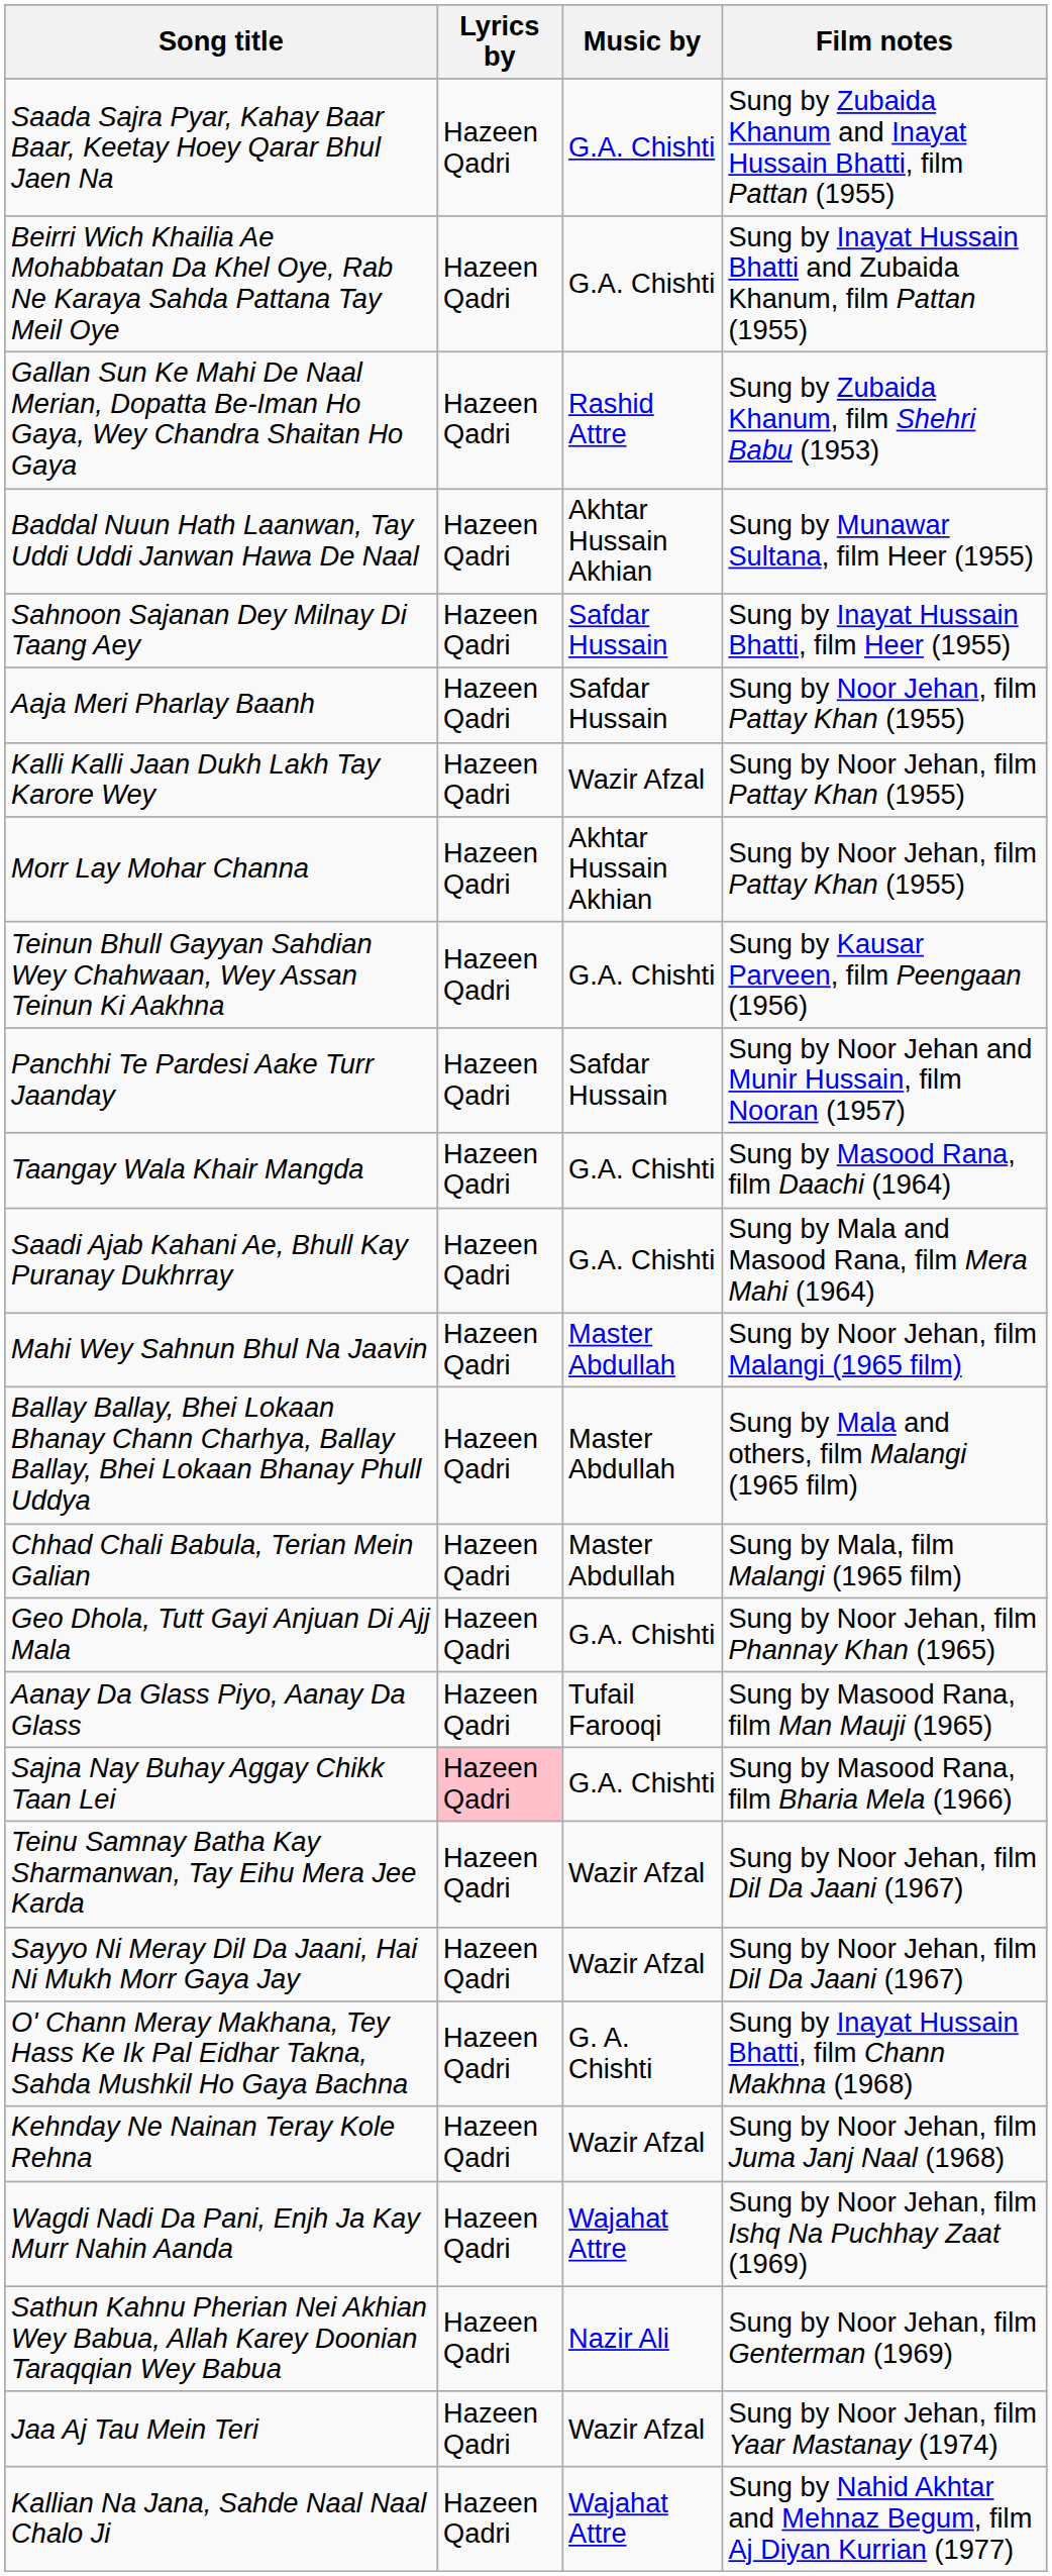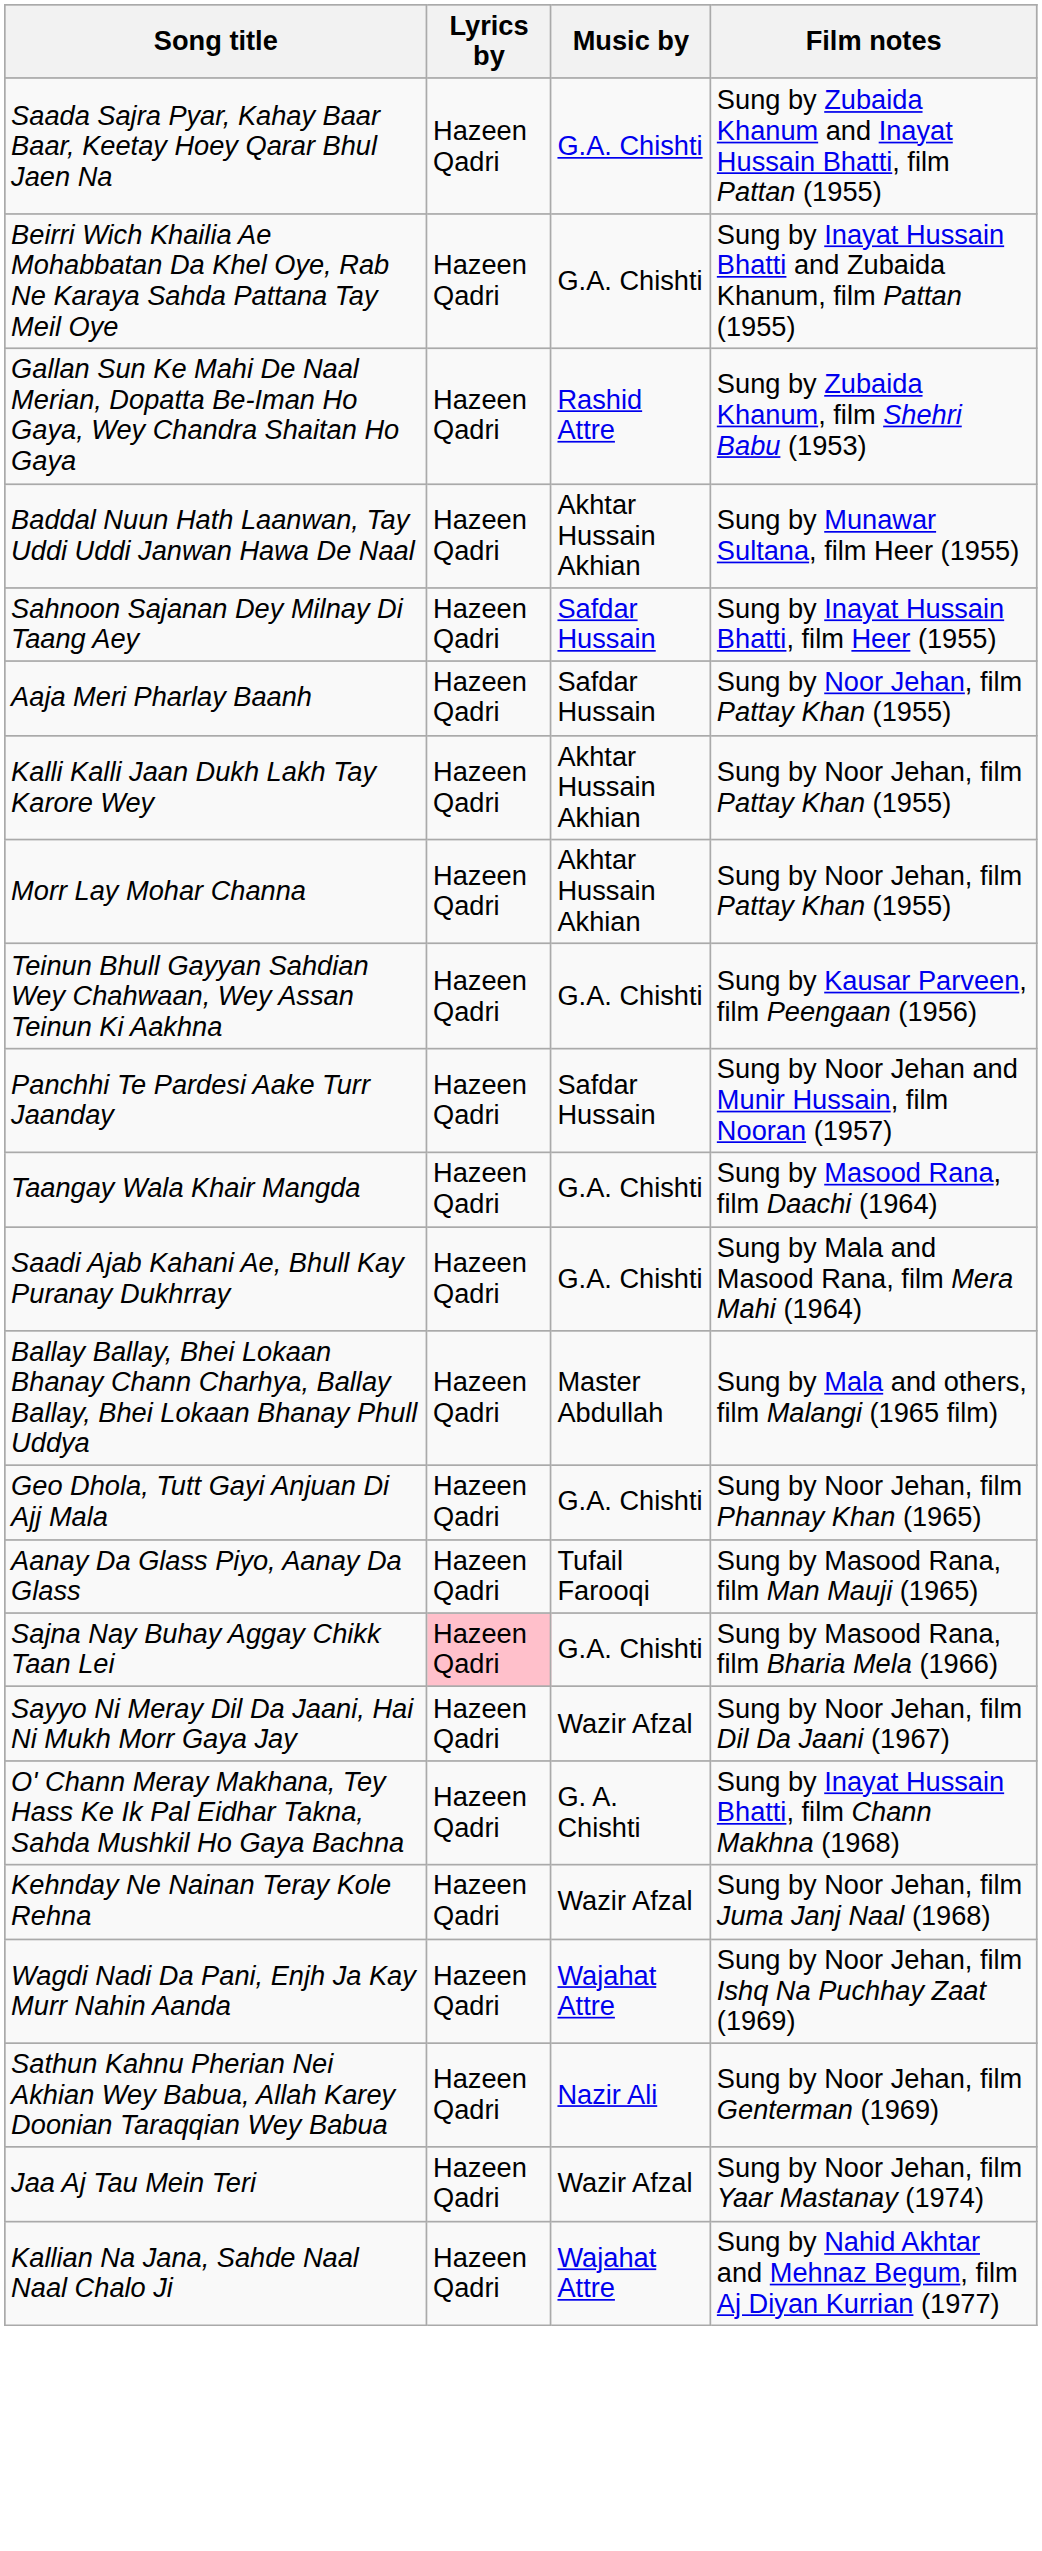Kalli Kalli Jaan Dukh Lakh Tay Karore Wey | Music by: Wazir Afzal -> Akhtar Hussain Akhian
- row: Mahi Wey Sahnun Bhul Na Jaavin | Hazeen Qadri | Master Abdullah | Sung by Noor Jehan, film Malangi (1965 film)
- row: Chhad Chali Babula, Terian Mein Galian | Hazeen Qadri | Master Abdullah | Sung by Mala, film Malangi (1965 film)
- row: Teinu Samnay Batha Kay Sharmanwan, Tay Eihu Mera Jee Karda | Hazeen Qadri | Wazir Afzal | Sung by Noor Jehan, film Dil Da Jaani (1967)
